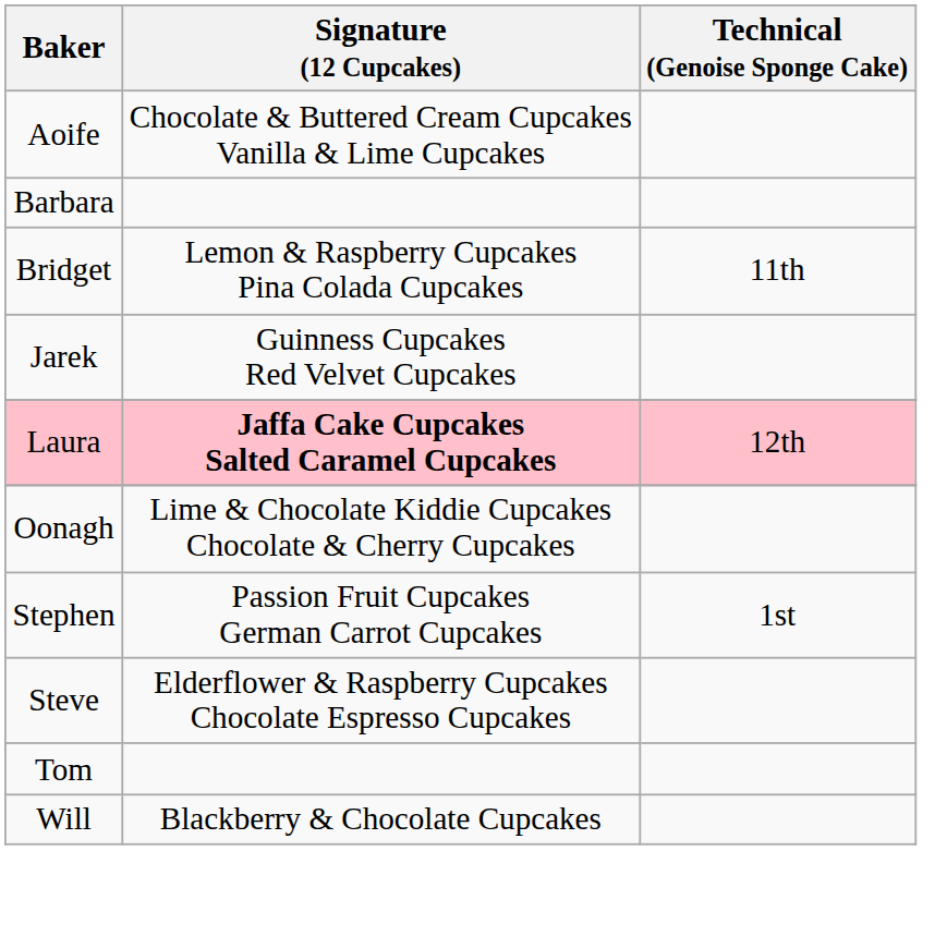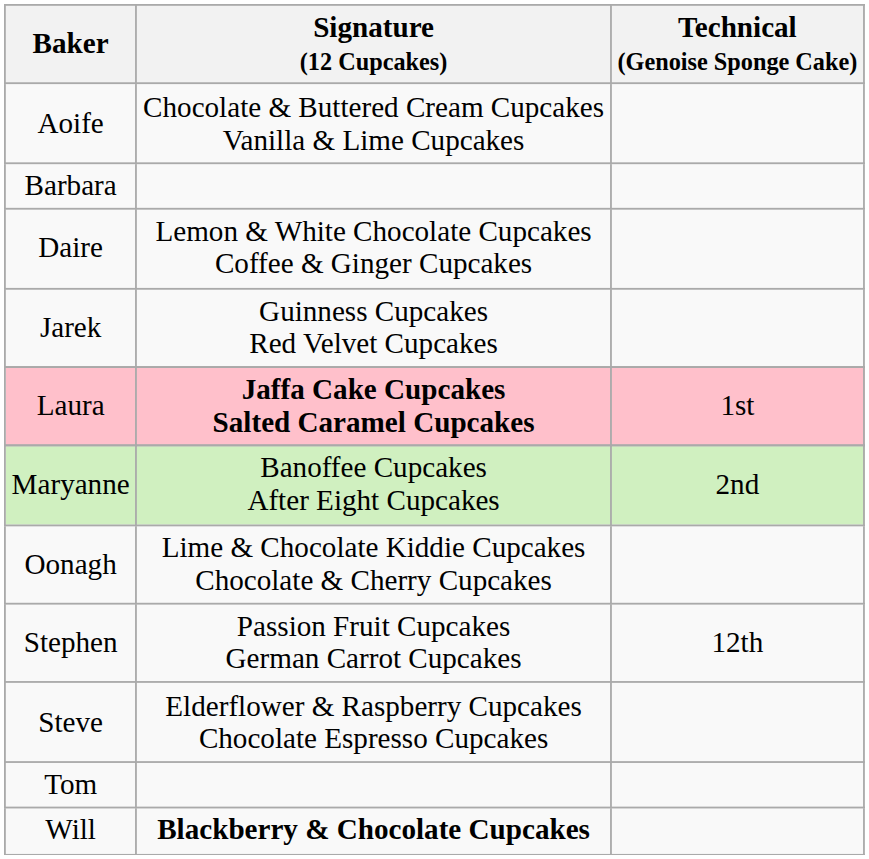- row: Bridget | Lemon & Raspberry Cupcakes Pina Colada Cupcakes | 11th
+ row: Daire | Lemon & White Chocolate Cupcakes Coffee & Ginger Cupcakes
Laura | Technical (Genoise Sponge Cake): 12th -> 1st
+ row: Maryanne | Banoffee Cupcakes After Eight Cupcakes | 2nd
Stephen | Technical (Genoise Sponge Cake): 1st -> 12th
Will | Signature (12 Cupcakes): normal -> bold
